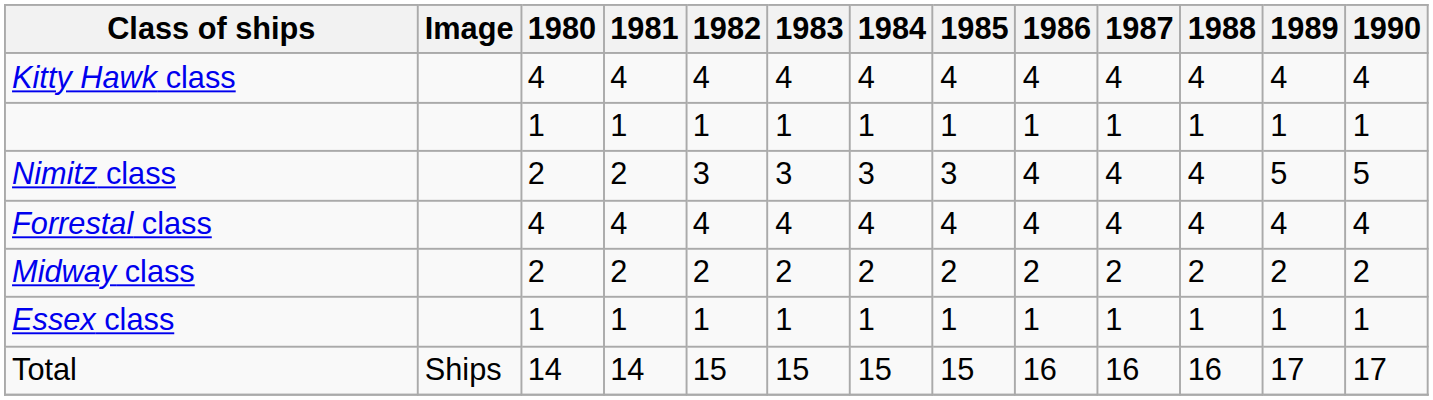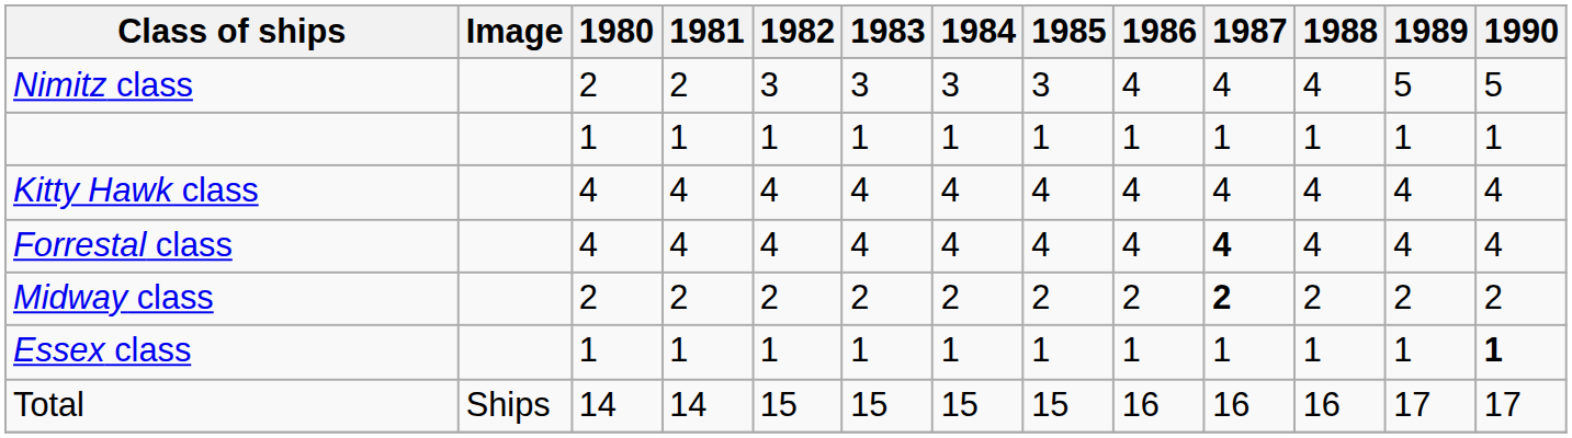rows swapped: Nimitz class <-> Kitty Hawk class
Forrestal class | 1987: normal -> bold
Midway class | 1987: normal -> bold
Essex class | 1990: normal -> bold
